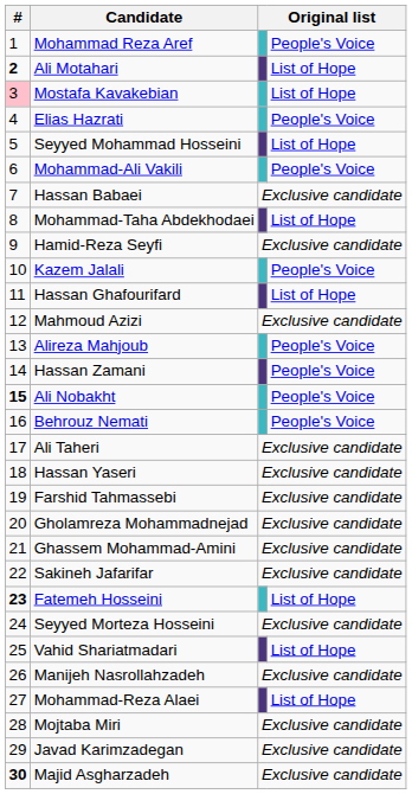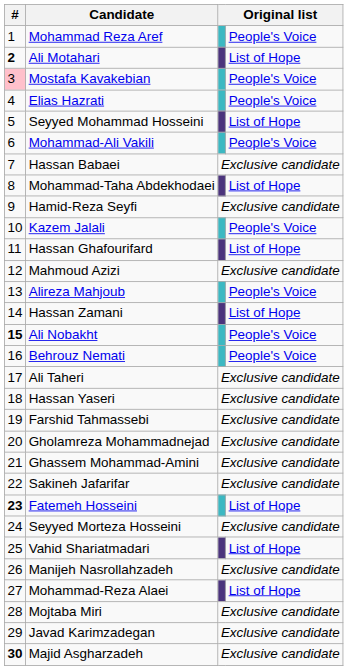Mostafa Kavakebian | column 4: List of Hope -> People's Voice
Hassan Zamani | column 4: People's Voice -> List of Hope
